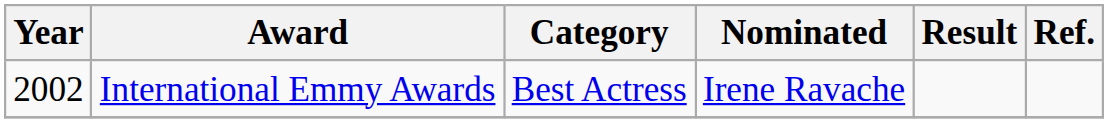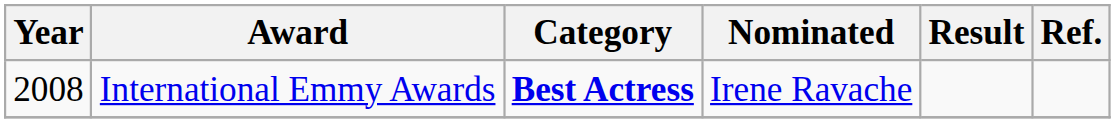International Emmy Awards | Year: 2002 -> 2008
International Emmy Awards | Category: normal -> bold
